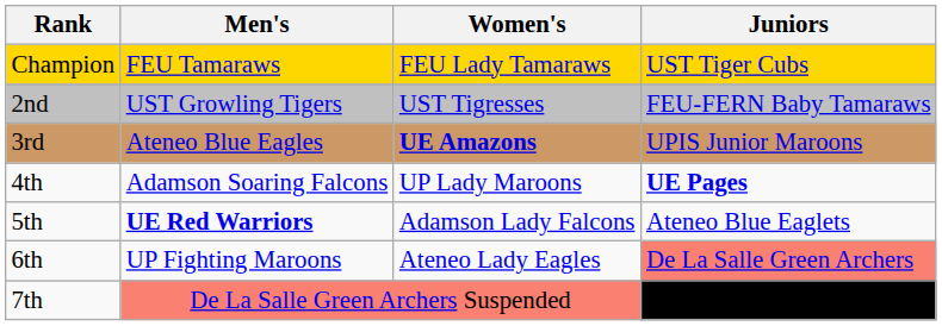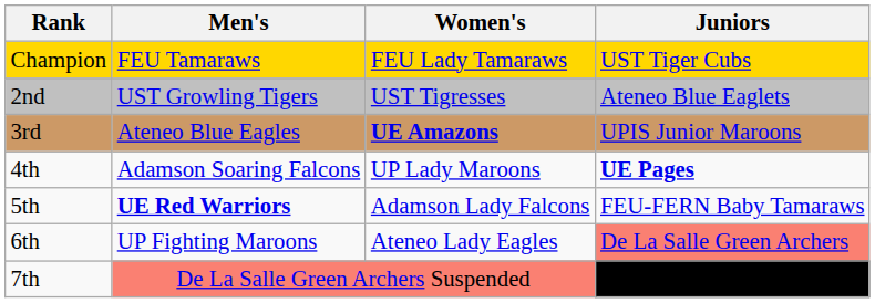2nd | Juniors: FEU-FERN Baby Tamaraws -> Ateneo Blue Eaglets
5th | Juniors: Ateneo Blue Eaglets -> FEU-FERN Baby Tamaraws
